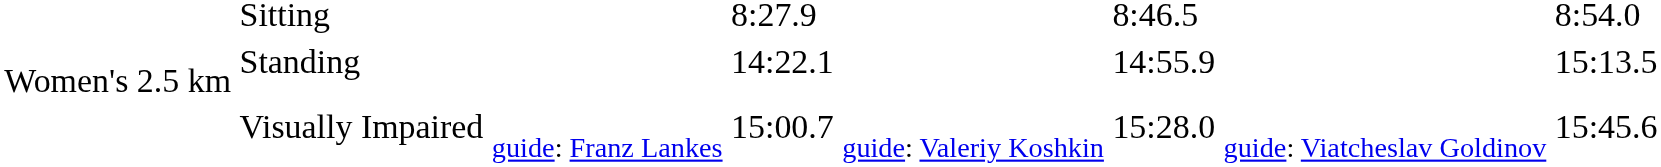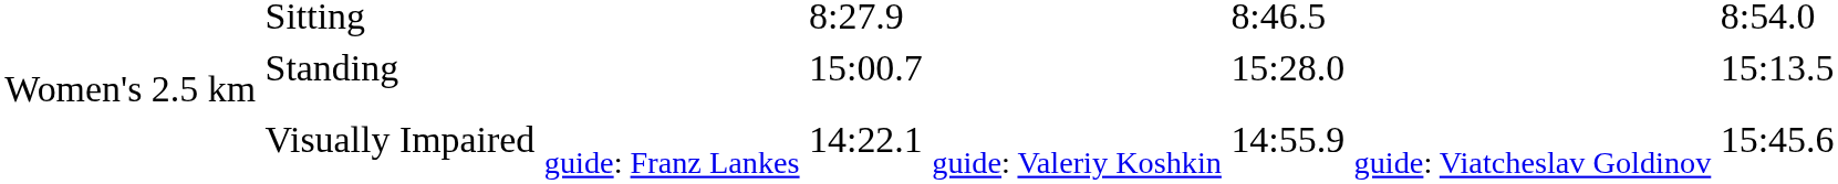Standing | column 4: 14:22.1 -> 15:00.7
Standing | column 6: 14:55.9 -> 15:28.0
Visually Impaired | column 4: 15:00.7 -> 14:22.1
Visually Impaired | column 6: 15:28.0 -> 14:55.9
